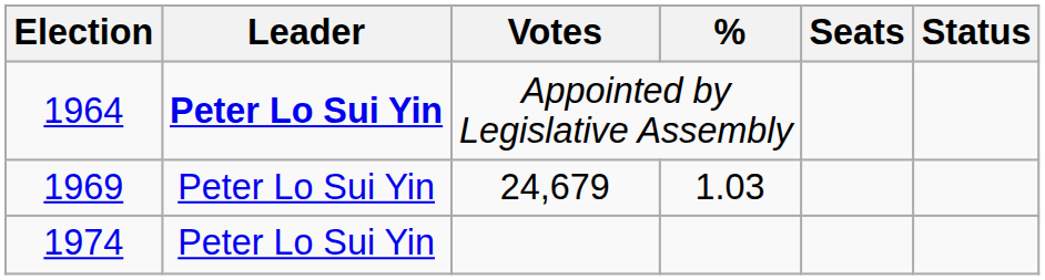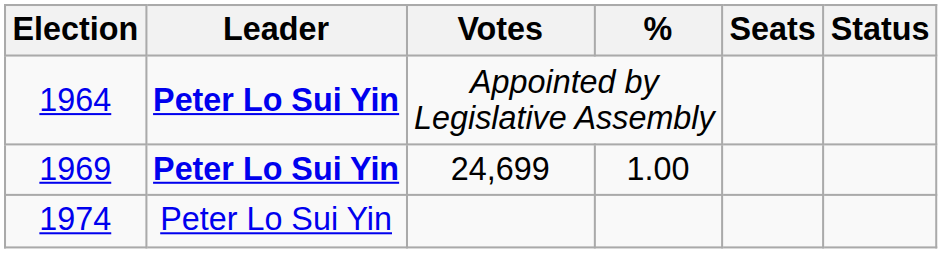1969 | Leader: normal -> bold
1969 | Votes: 24,679 -> 24,699
1969 | %: 1.03 -> 1.00
